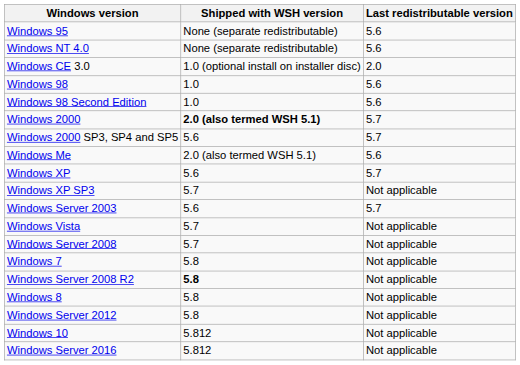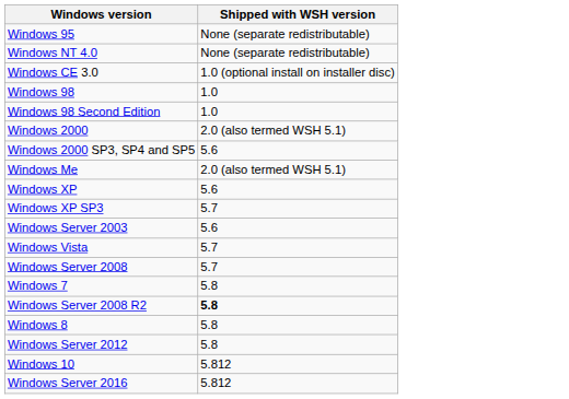- column: Last redistributable version | 5.6 | 5.6 | 2.0 | 5.6 | 5.6 | 5.7 | 5.7 | 5.6 | 5.7 | Not applicable | 5.7 | Not applicable | Not applicable | Not applicable | Not applicable | Not applicable | Not applicable | Not applicable | Not applicable
Windows 2000 | Shipped with WSH version: bold -> normal
